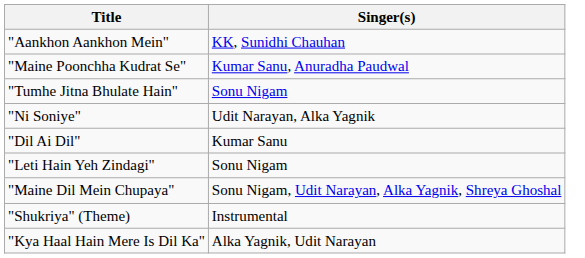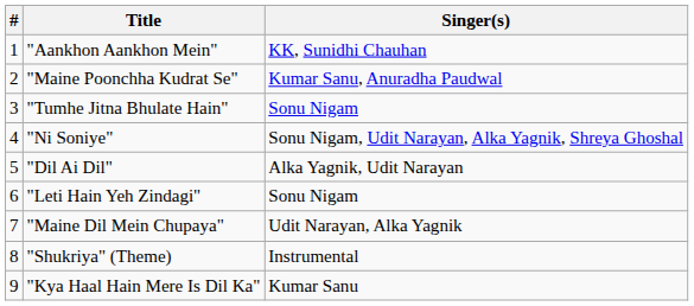+ column: # | 1 | 2 | 3 | 4 | 5 | 6 | 7 | 8 | 9
"Ni Soniye" | Singer(s): Udit Narayan, Alka Yagnik -> Sonu Nigam, Udit Narayan, Alka Yagnik, Shreya Ghoshal
"Dil Ai Dil" | Singer(s): Kumar Sanu -> Alka Yagnik, Udit Narayan
"Maine Dil Mein Chupaya" | Singer(s): Sonu Nigam, Udit Narayan, Alka Yagnik, Shreya Ghoshal -> Udit Narayan, Alka Yagnik
"Kya Haal Hain Mere Is Dil Ka" | Singer(s): Alka Yagnik, Udit Narayan -> Kumar Sanu
